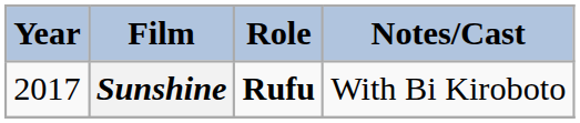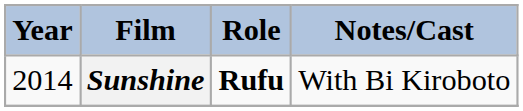Sunshine | Year: 2017 -> 2014
